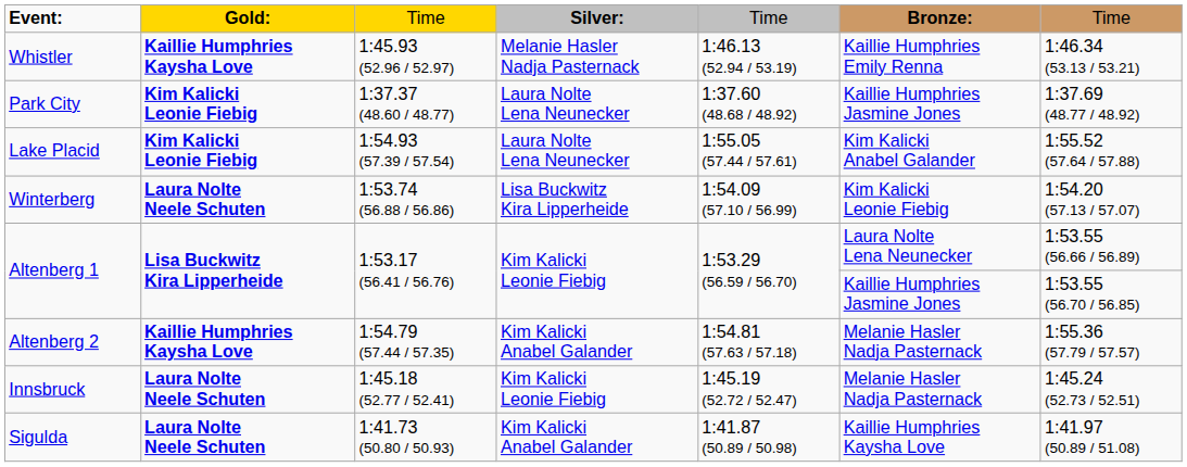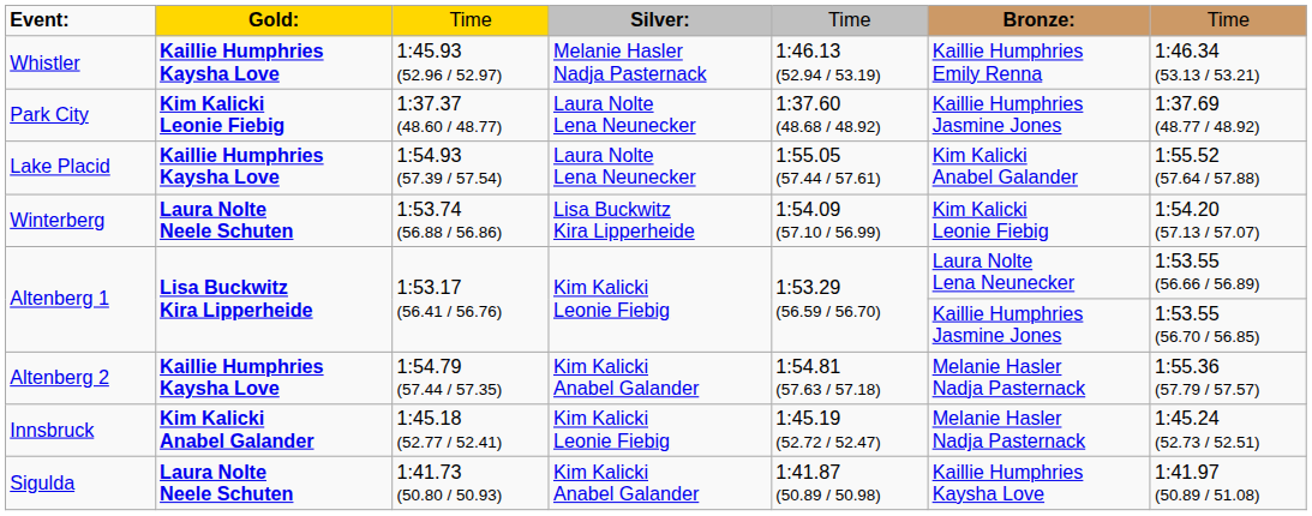Lake Placid | column 2: Kim Kalicki Leonie Fiebig -> Kaillie Humphries Kaysha Love
Innsbruck | column 2: Laura Nolte Neele Schuten -> Kim Kalicki Anabel Galander
